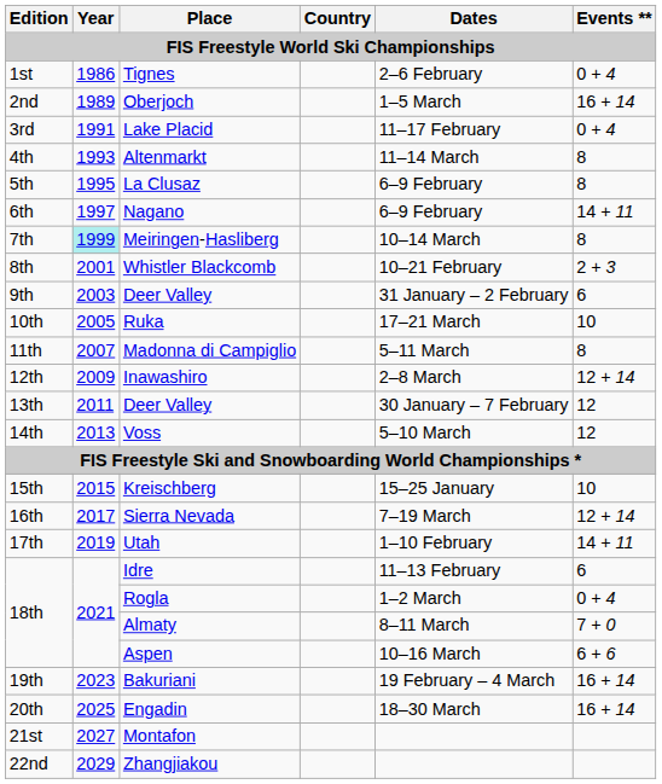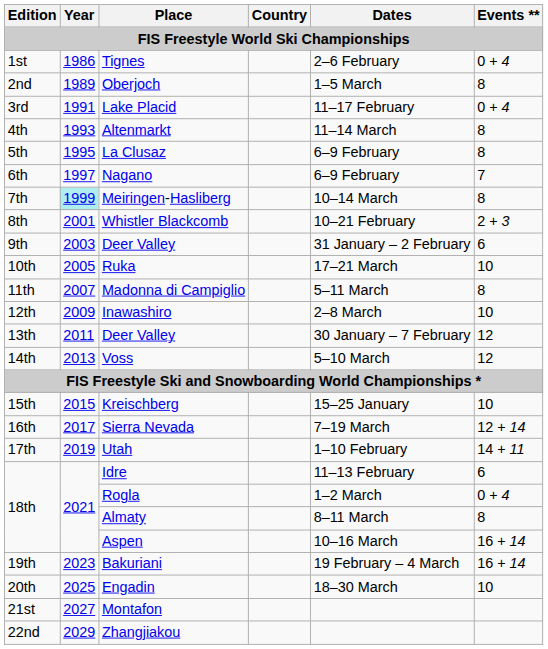Oberjoch | Events **: 16 + 14 -> 8
Nagano | Events **: 14 + 11 -> 7
Inawashiro | Events **: 12 + 14 -> 10
Almaty | Events **: 7 + 0 -> 8
Aspen | Events **: 6 + 6 -> 16 + 14
Engadin | Events **: 16 + 14 -> 10
